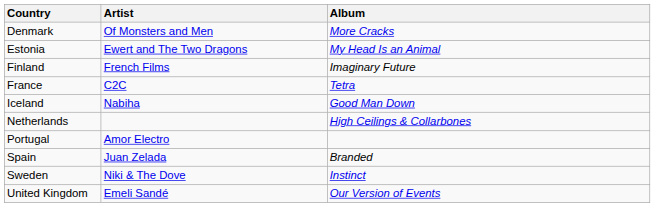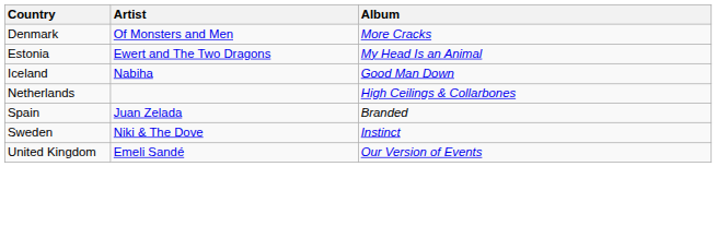- row: Finland | French Films | Imaginary Future
- row: France | C2C | Tetra
- row: Portugal | Amor Electro
